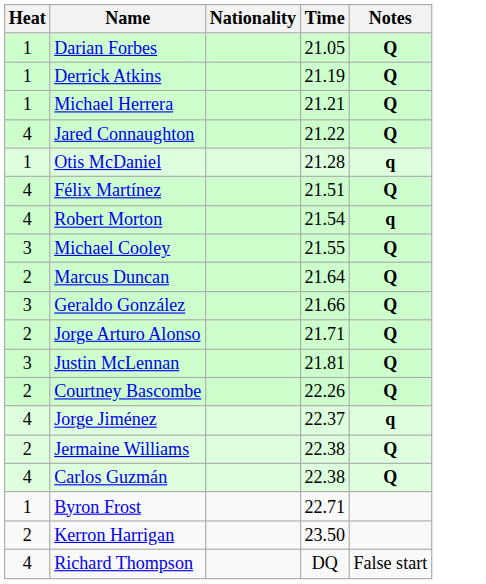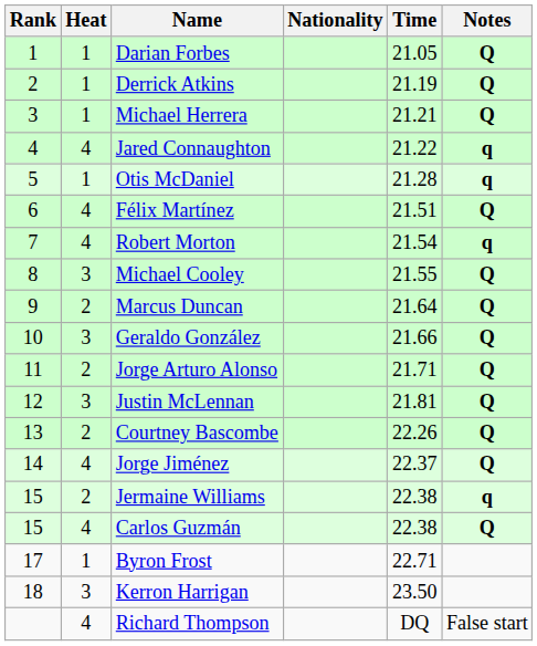+ column: Rank | 1 | 2 | 3 | 4 | 5 | 6 | 7 | 8 | 9 | 10 | 11 | 12 | 13 | 14 | 15 | 15 | 17 | 18
Jared Connaughton | Notes: Q -> q
Jorge Jiménez | Notes: q -> Q
Jermaine Williams | Notes: Q -> q
Kerron Harrigan | Heat: 2 -> 3
